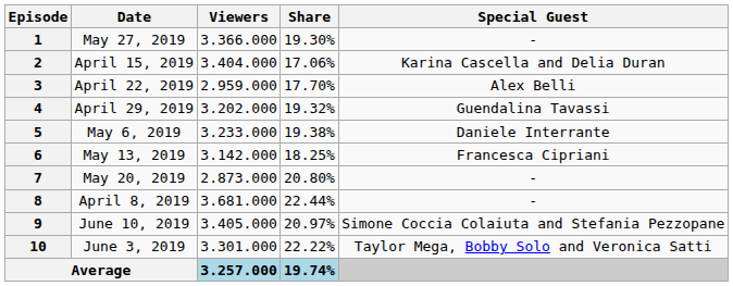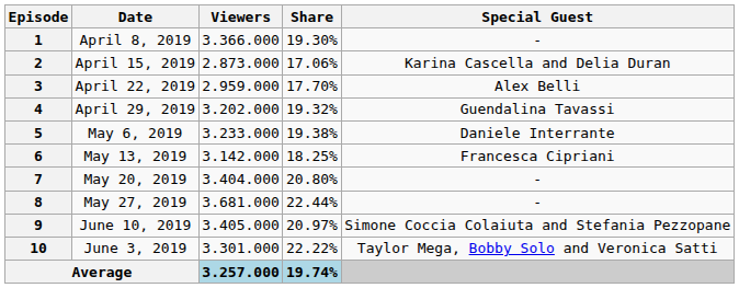1 | Date: May 27, 2019 -> April 8, 2019
2 | Viewers: 3.404.000 -> 2.873.000
7 | Viewers: 2.873.000 -> 3.404.000
8 | Date: April 8, 2019 -> May 27, 2019
